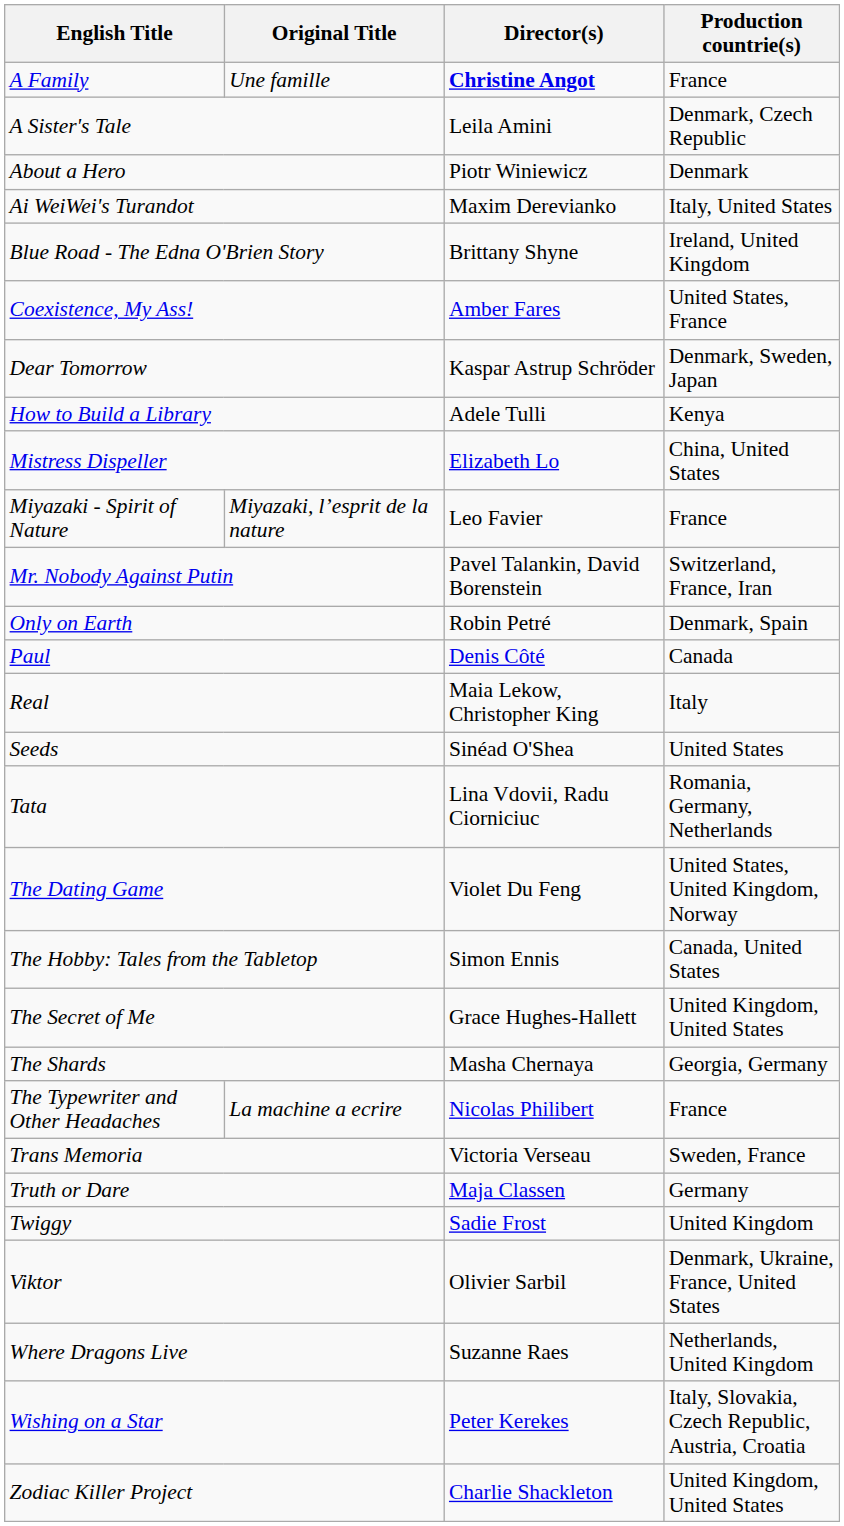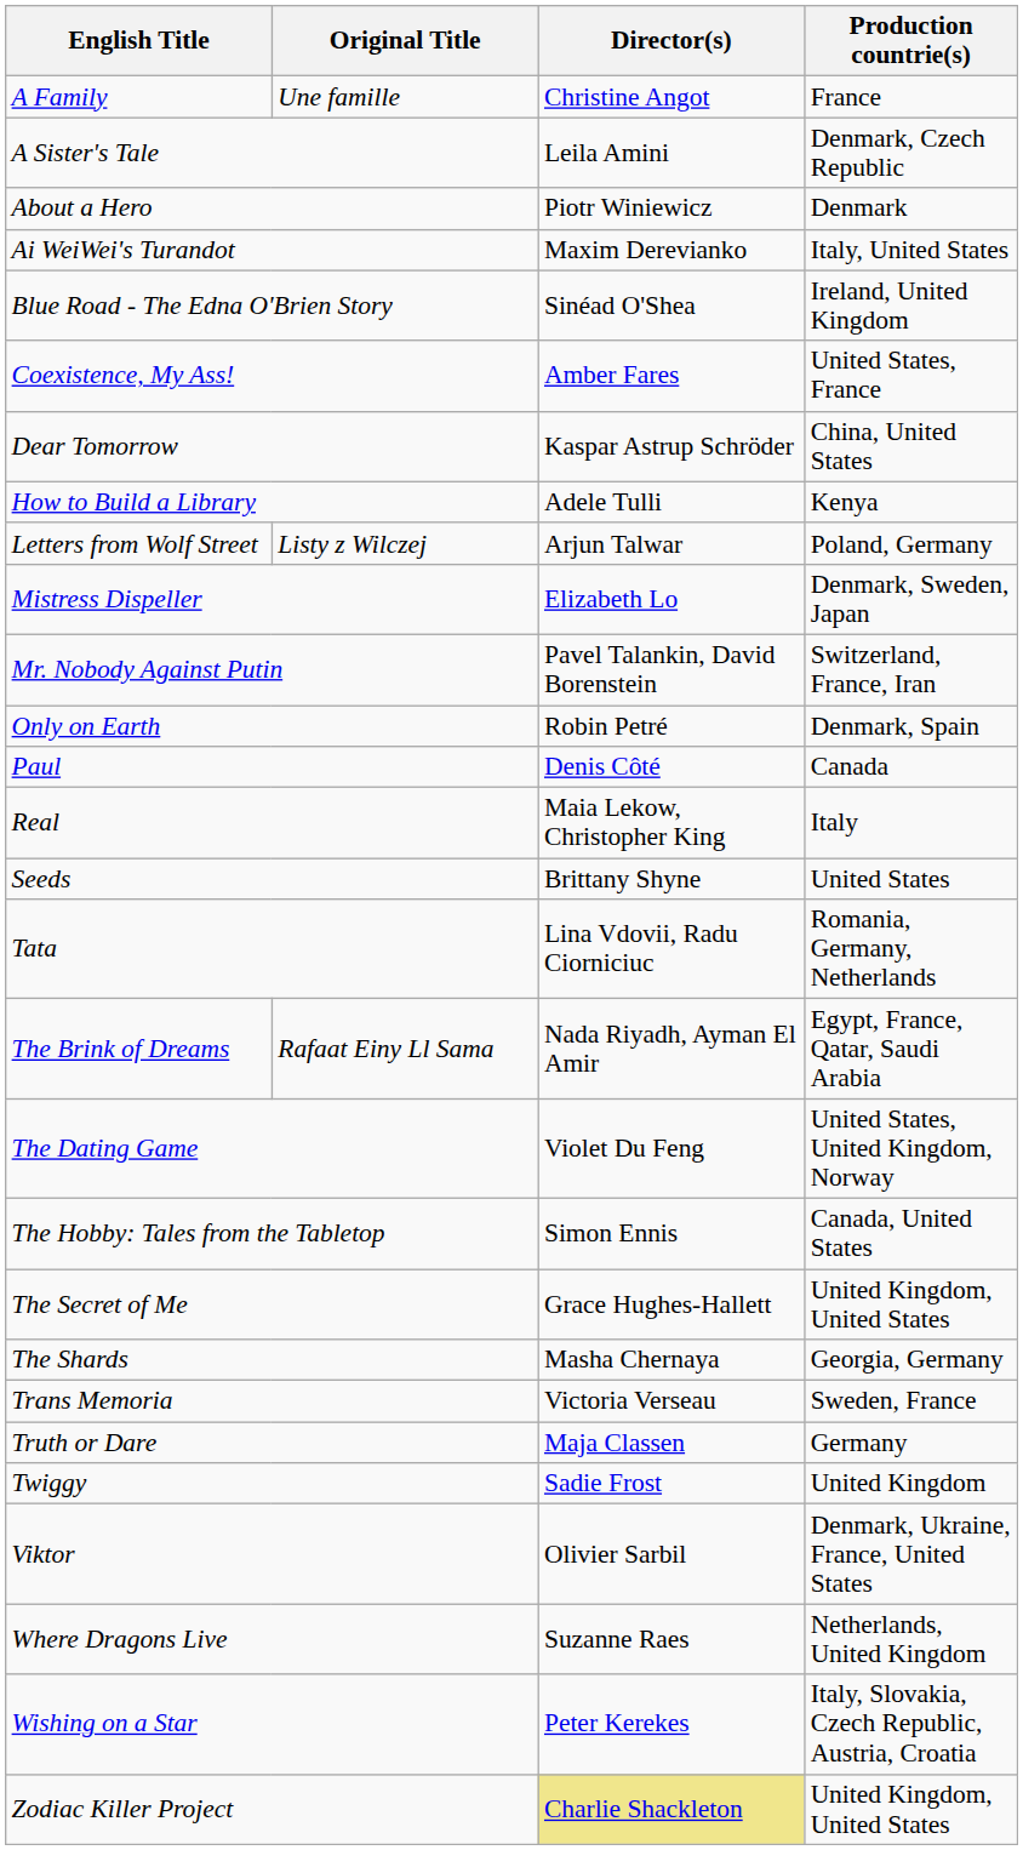A Family | Director(s): bold -> normal
Blue Road - The Edna O'Brien Story | Director(s): Brittany Shyne -> Sinéad O'Shea
Dear Tomorrow | Production countrie(s): Denmark, Sweden, Japan -> China, United States
+ row: Letters from Wolf Street | Listy z Wilczej | Arjun Talwar | Poland, Germany
Mistress Dispeller | Production countrie(s): China, United States -> Denmark, Sweden, Japan
- row: Miyazaki - Spirit of Nature | Miyazaki, l’esprit de la nature | Leo Favier | France
Seeds | Director(s): Sinéad O'Shea -> Brittany Shyne
+ row: The Brink of Dreams | Rafaat Einy Ll Sama | Nada Riyadh, Ayman El Amir | Egypt, France, Qatar, Saudi Arabia
- row: The Typewriter and Other Headaches | La machine a ecrire | Nicolas Philibert | France
Zodiac Killer Project | Director(s): no background -> khaki background
